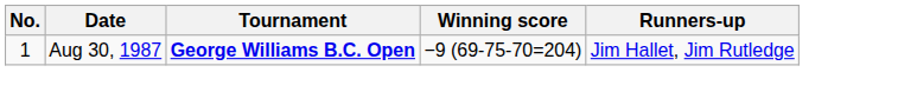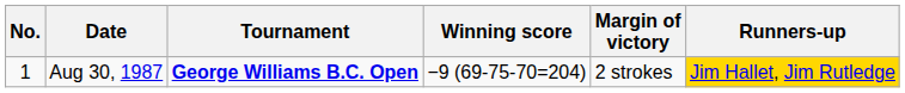+ column: Margin of victory | 2 strokes
Aug 30, 1987 | Runners-up: no background -> gold background
